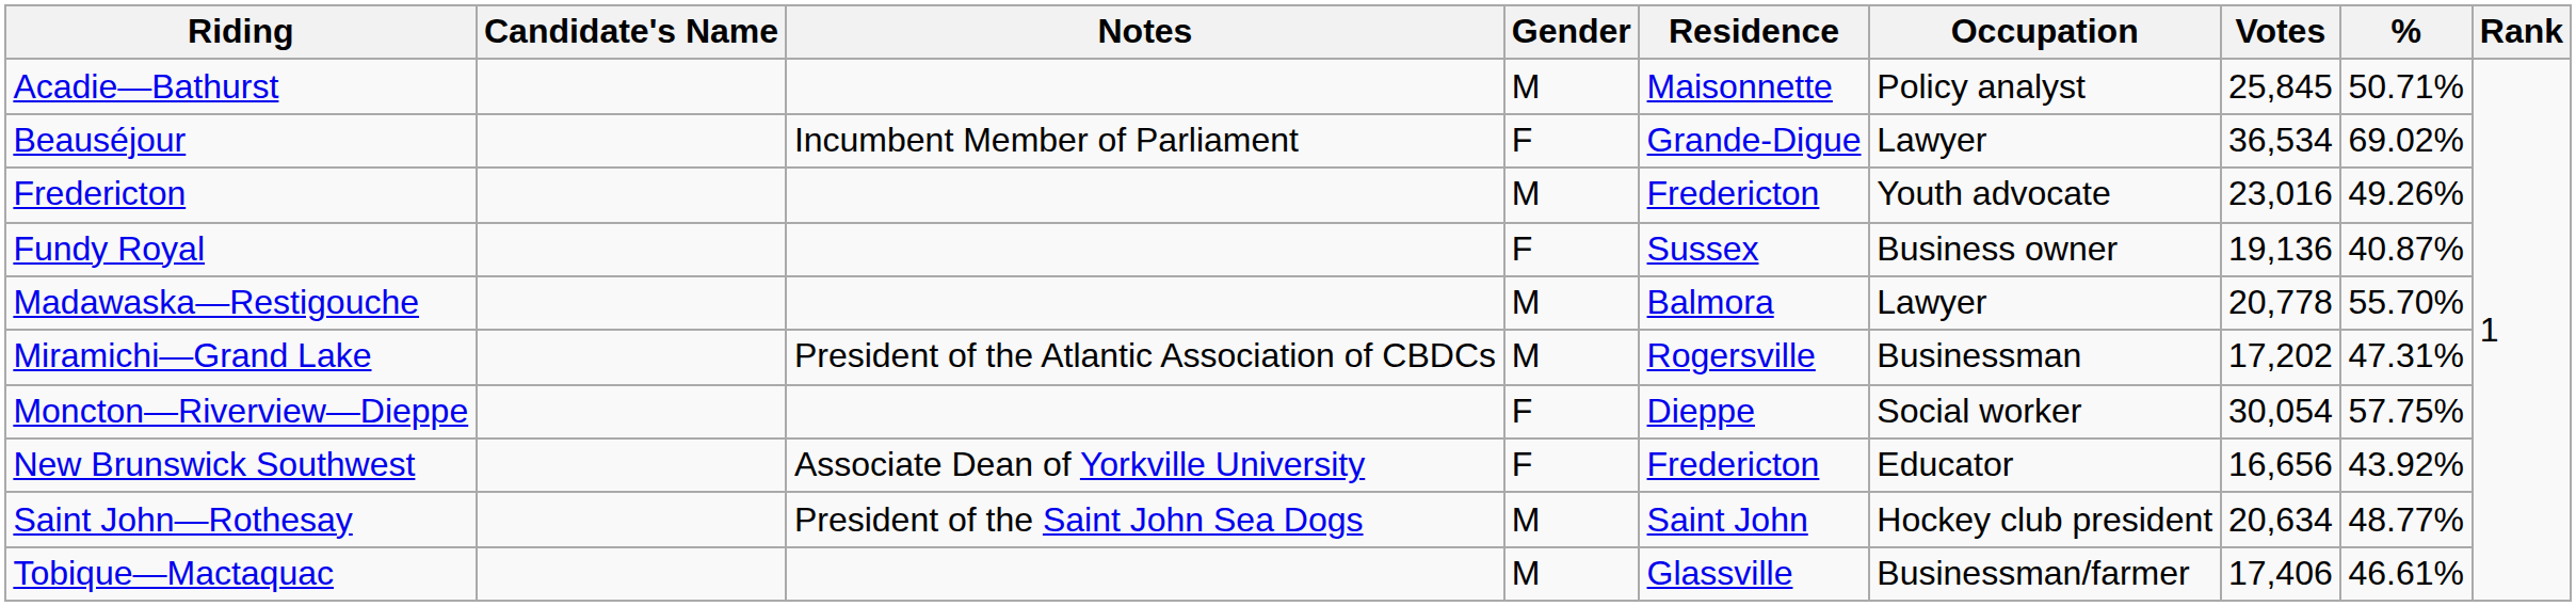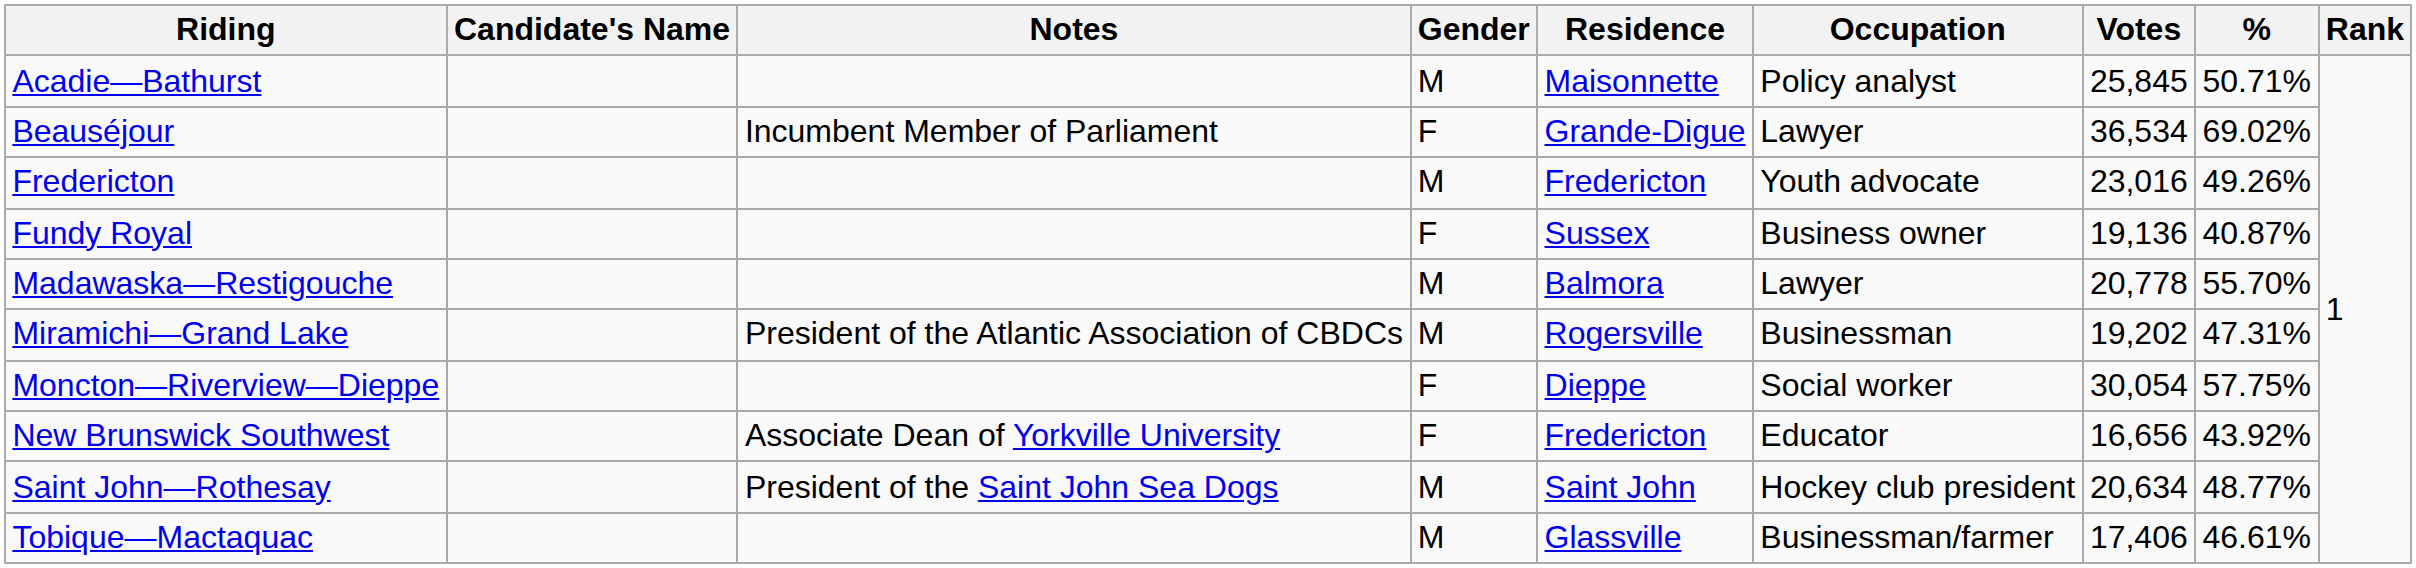Miramichi—Grand Lake | Votes: 17,202 -> 19,202
